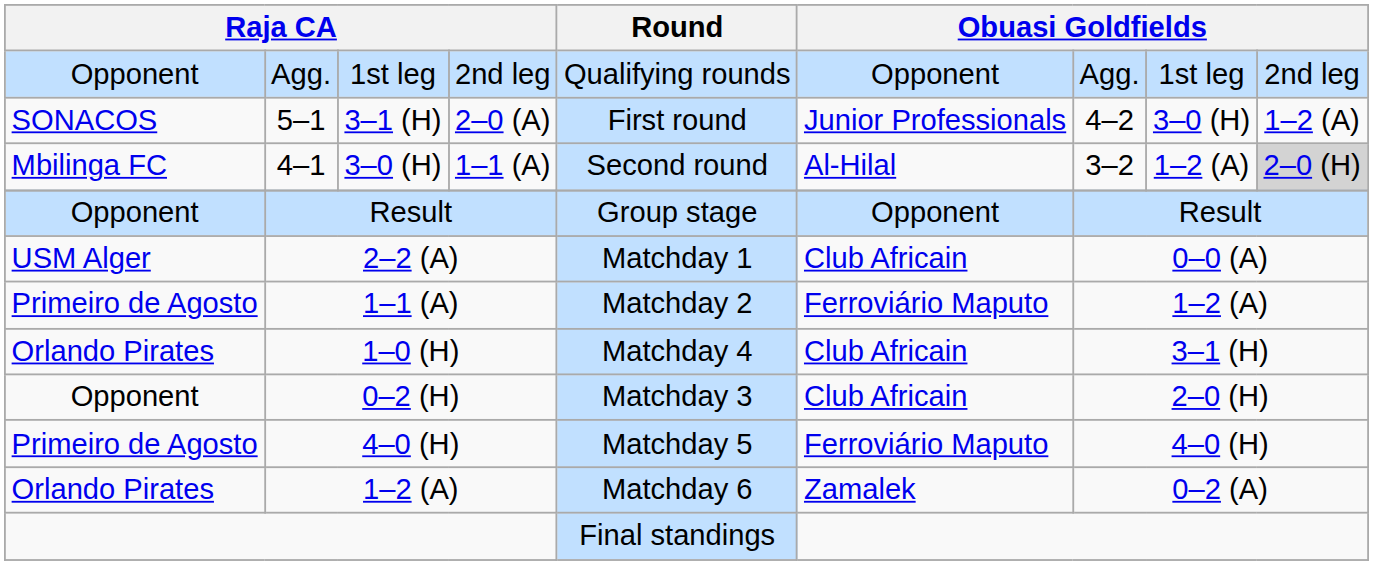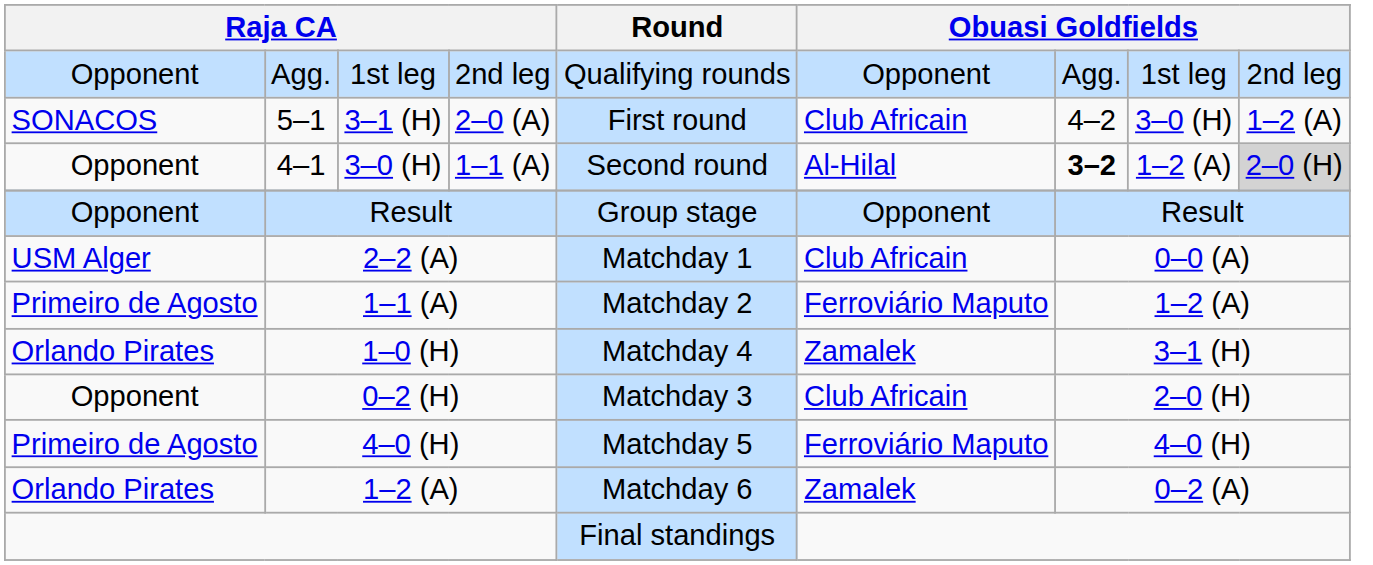5–1 | column 6: Junior Professionals -> Club Africain
4–1 | column 1: Mbilinga FC -> Opponent
4–1 | column 7: normal -> bold
1–0 (H) | column 6: Club Africain -> Zamalek
